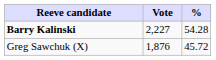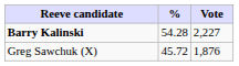columns swapped: Vote <-> %
